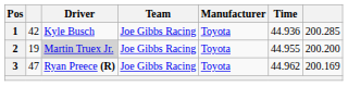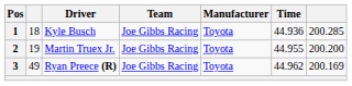1 | column 2: 42 -> 18
2 | Driver: lightgrey background -> no background
3 | column 2: 47 -> 49
